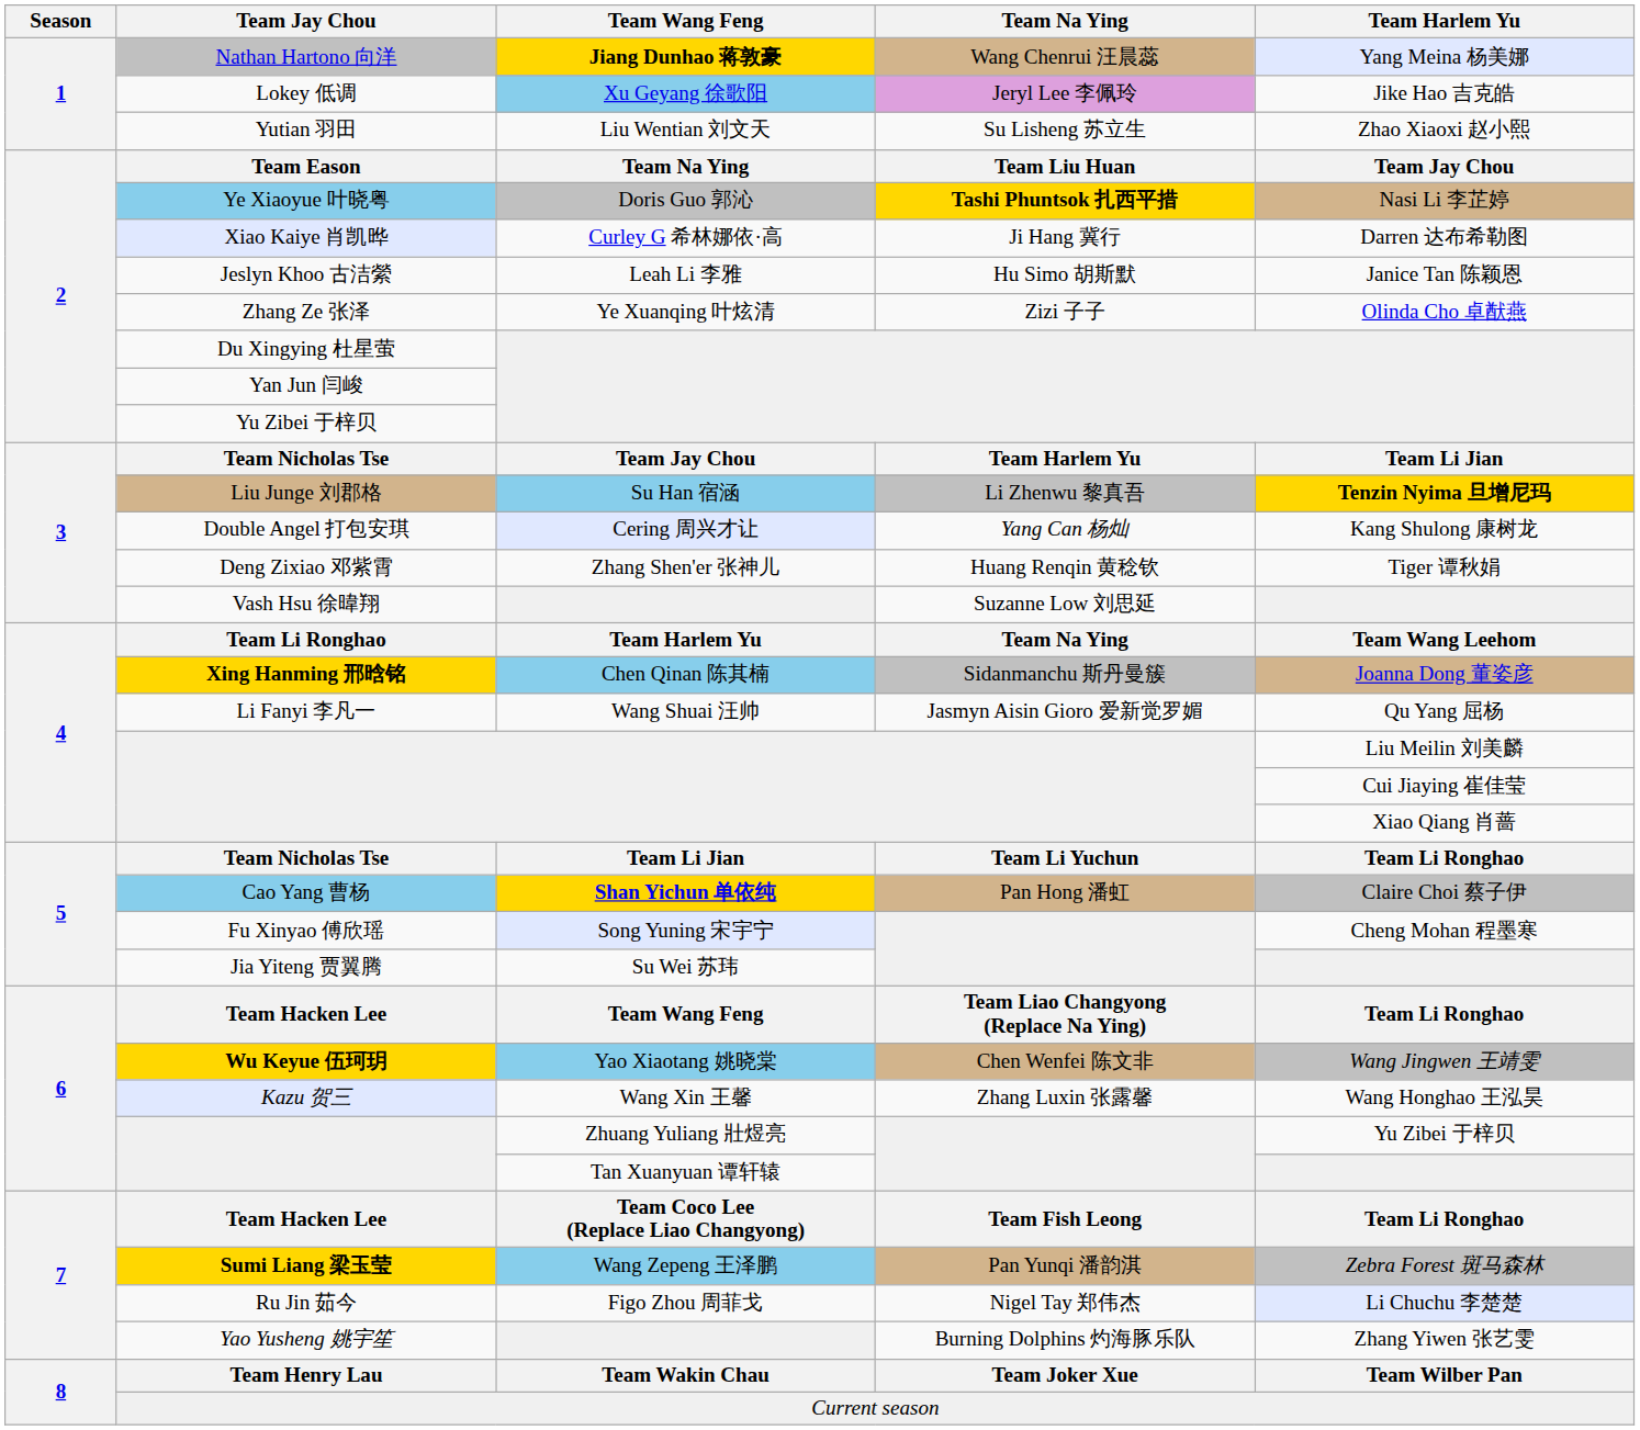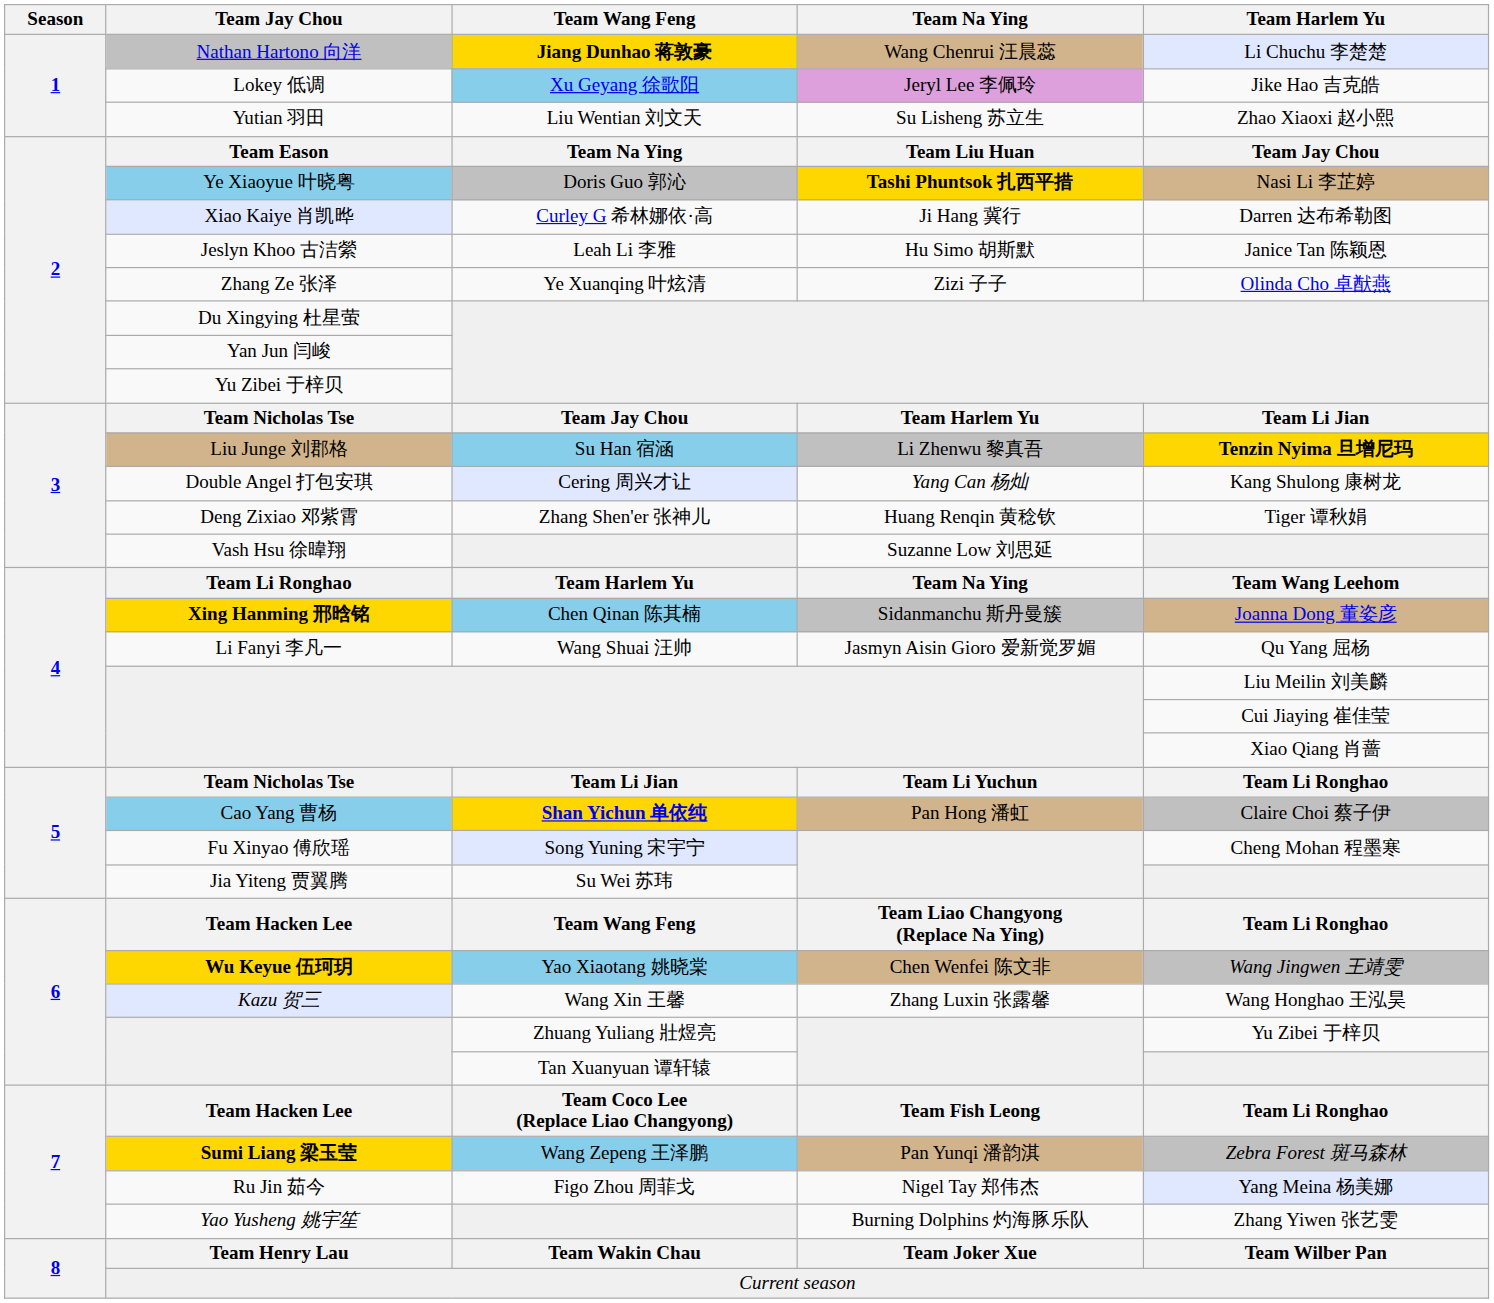Nathan Hartono 向洋 | Team Harlem Yu: Yang Meina 杨美娜 -> Li Chuchu 李楚楚
Ru Jin 茹今 | Team Harlem Yu: Li Chuchu 李楚楚 -> Yang Meina 杨美娜
